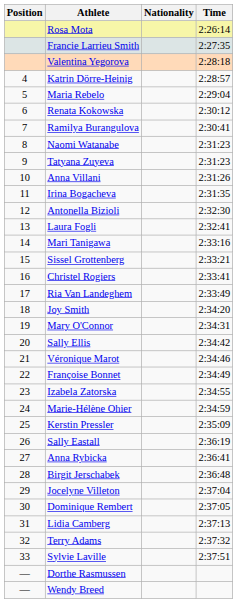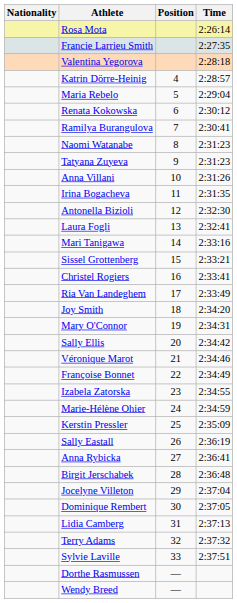columns swapped: Position <-> Nationality
